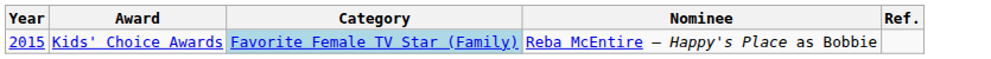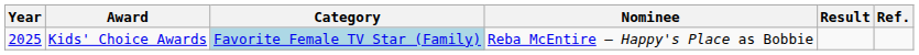+ column: Result
Kids' Choice Awards | Year: 2015 -> 2025
